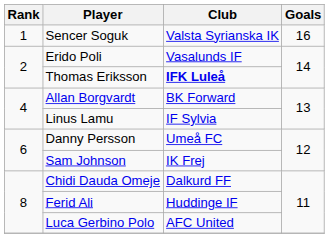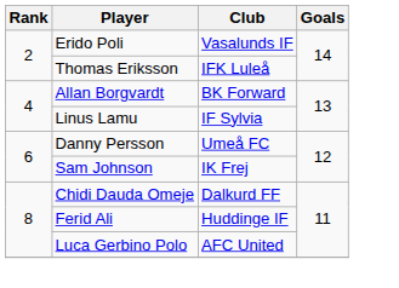- row: 1 | Sencer Soguk | Valsta Syrianska IK | 16
Thomas Eriksson | Club: bold -> normal
